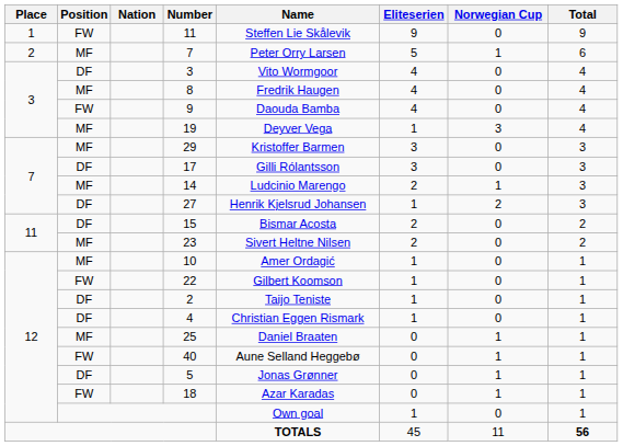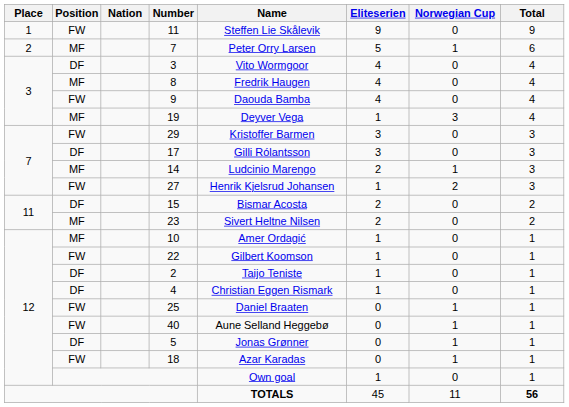29 | Position: MF -> FW
27 | Position: DF -> FW
25 | Position: MF -> FW
